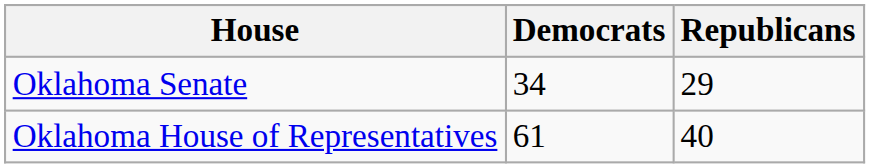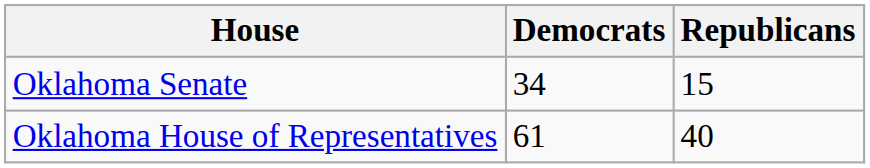Oklahoma Senate | Republicans: 29 -> 15
